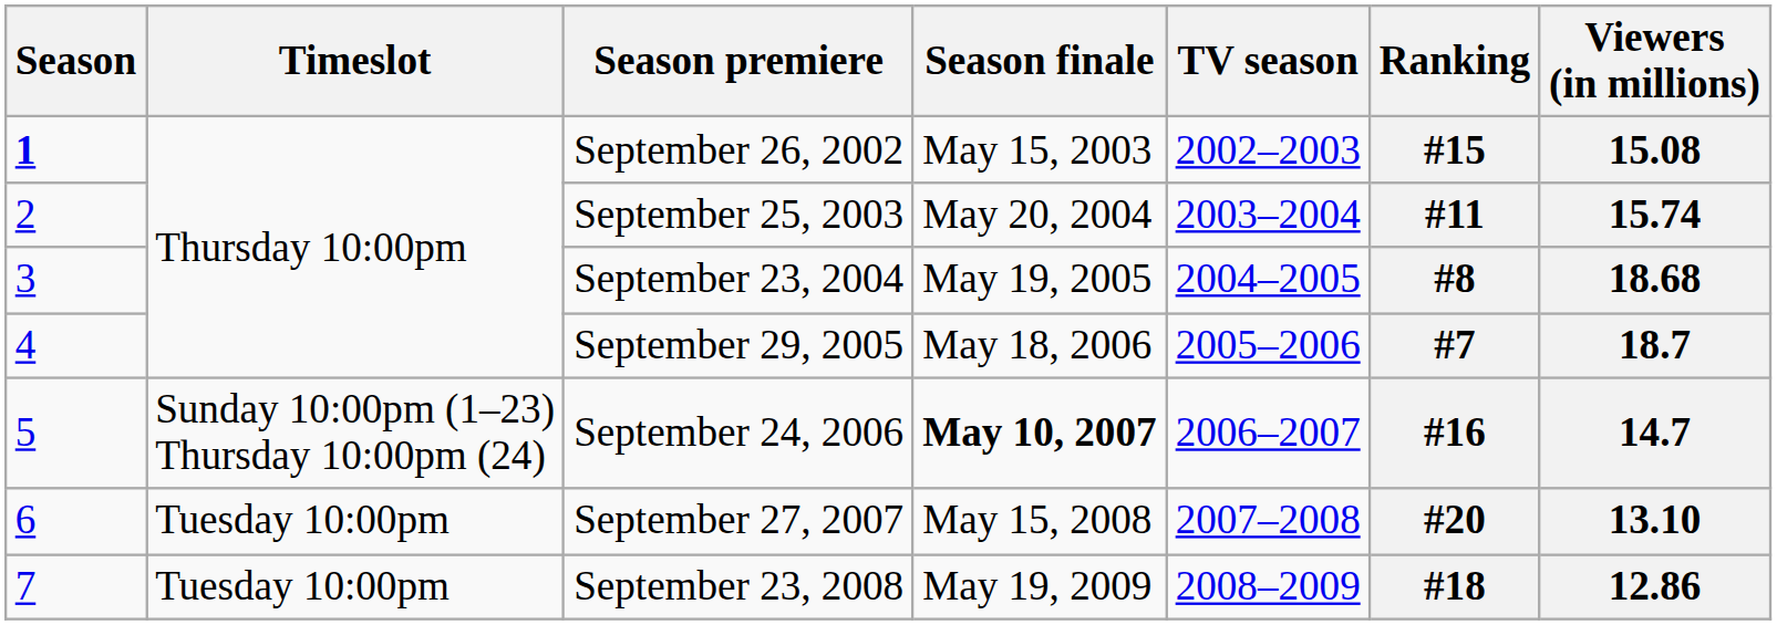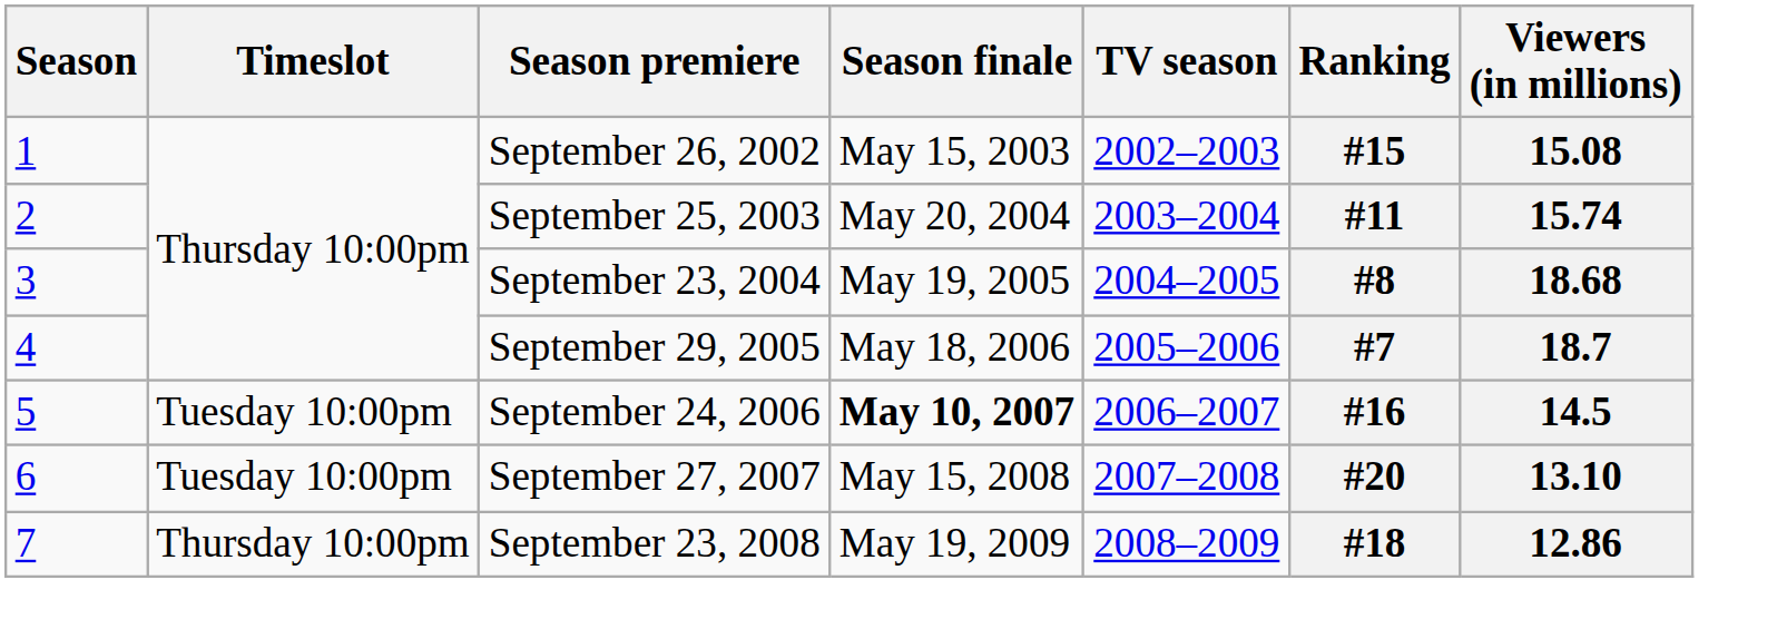September 26, 2002 | Season: bold -> normal
September 24, 2006 | Timeslot: Sunday 10:00pm (1–23) Thursday 10:00pm (24) -> Tuesday 10:00pm
September 24, 2006 | Viewers (in millions): 14.7 -> 14.5
September 23, 2008 | Timeslot: Tuesday 10:00pm -> Thursday 10:00pm
